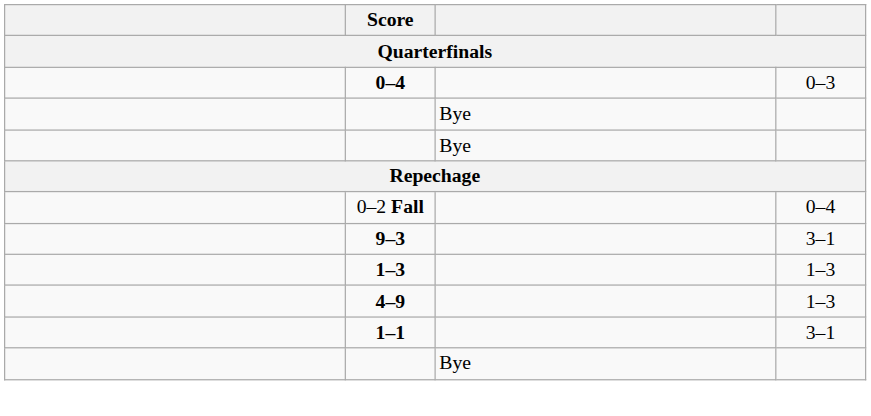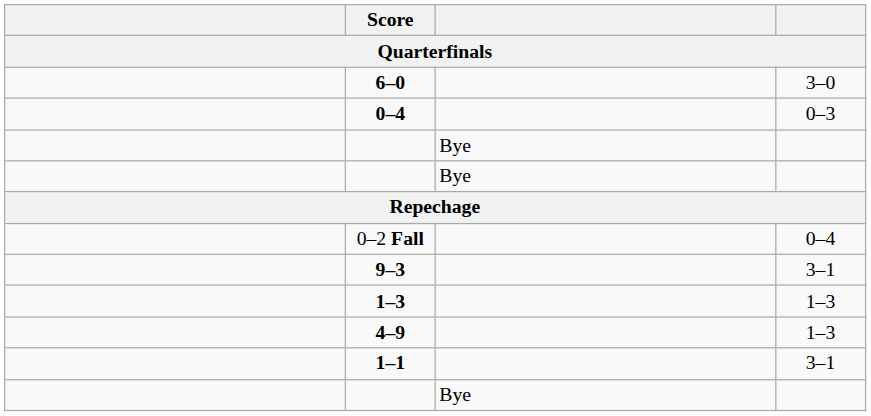+ row: 6–0 | 3–0
